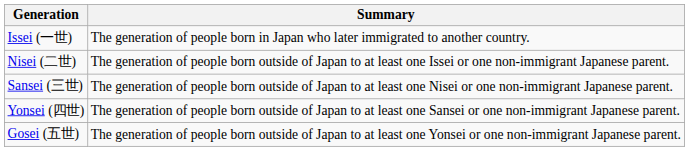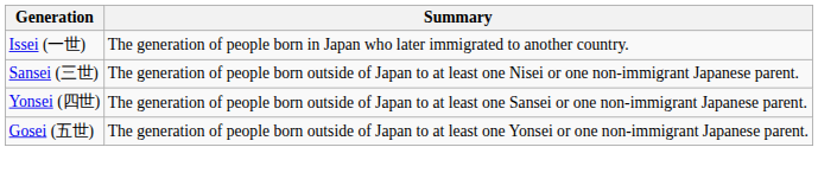- row: Nisei (二世) | The generation of people born outside of Japan to at least one Issei or one non-immigrant Japanese parent.
